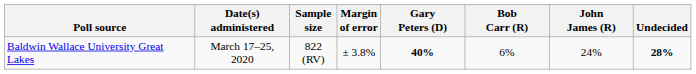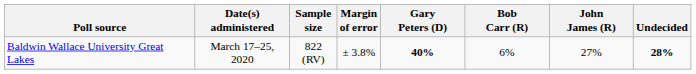Baldwin Wallace University Great Lakes | John James (R): 24% -> 27%
